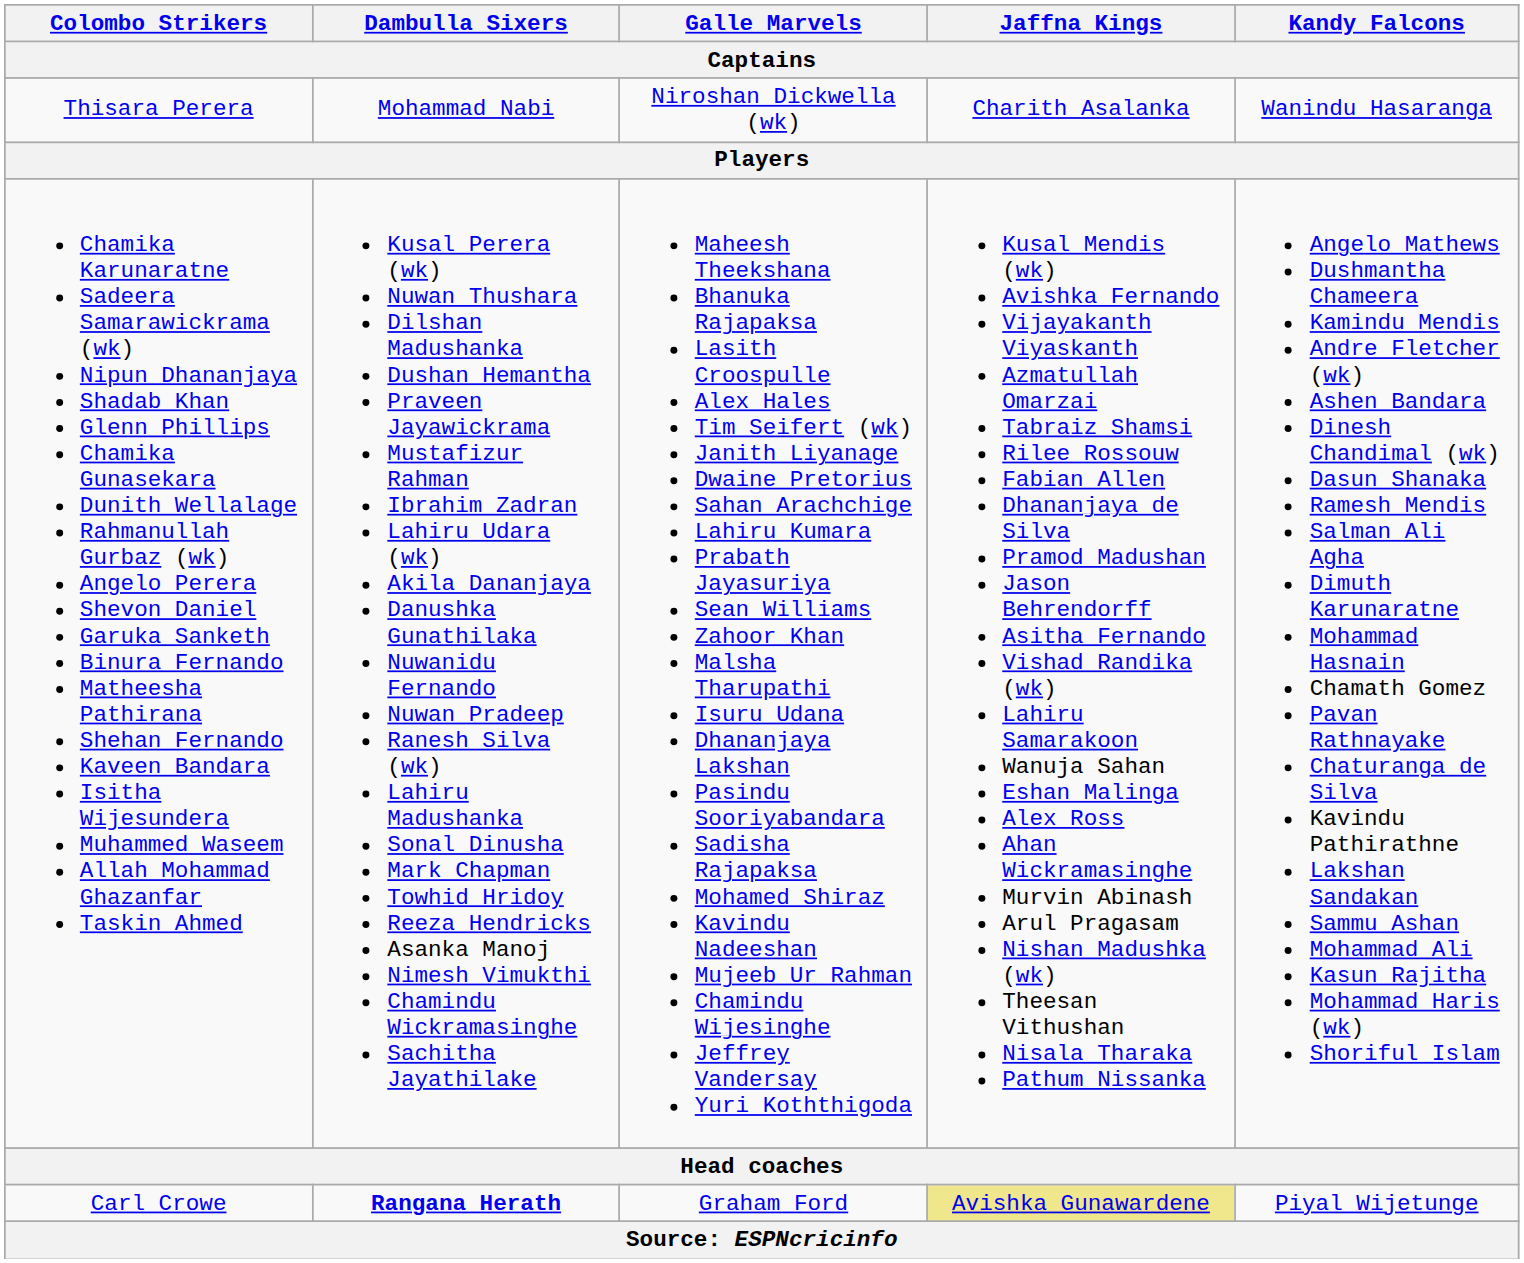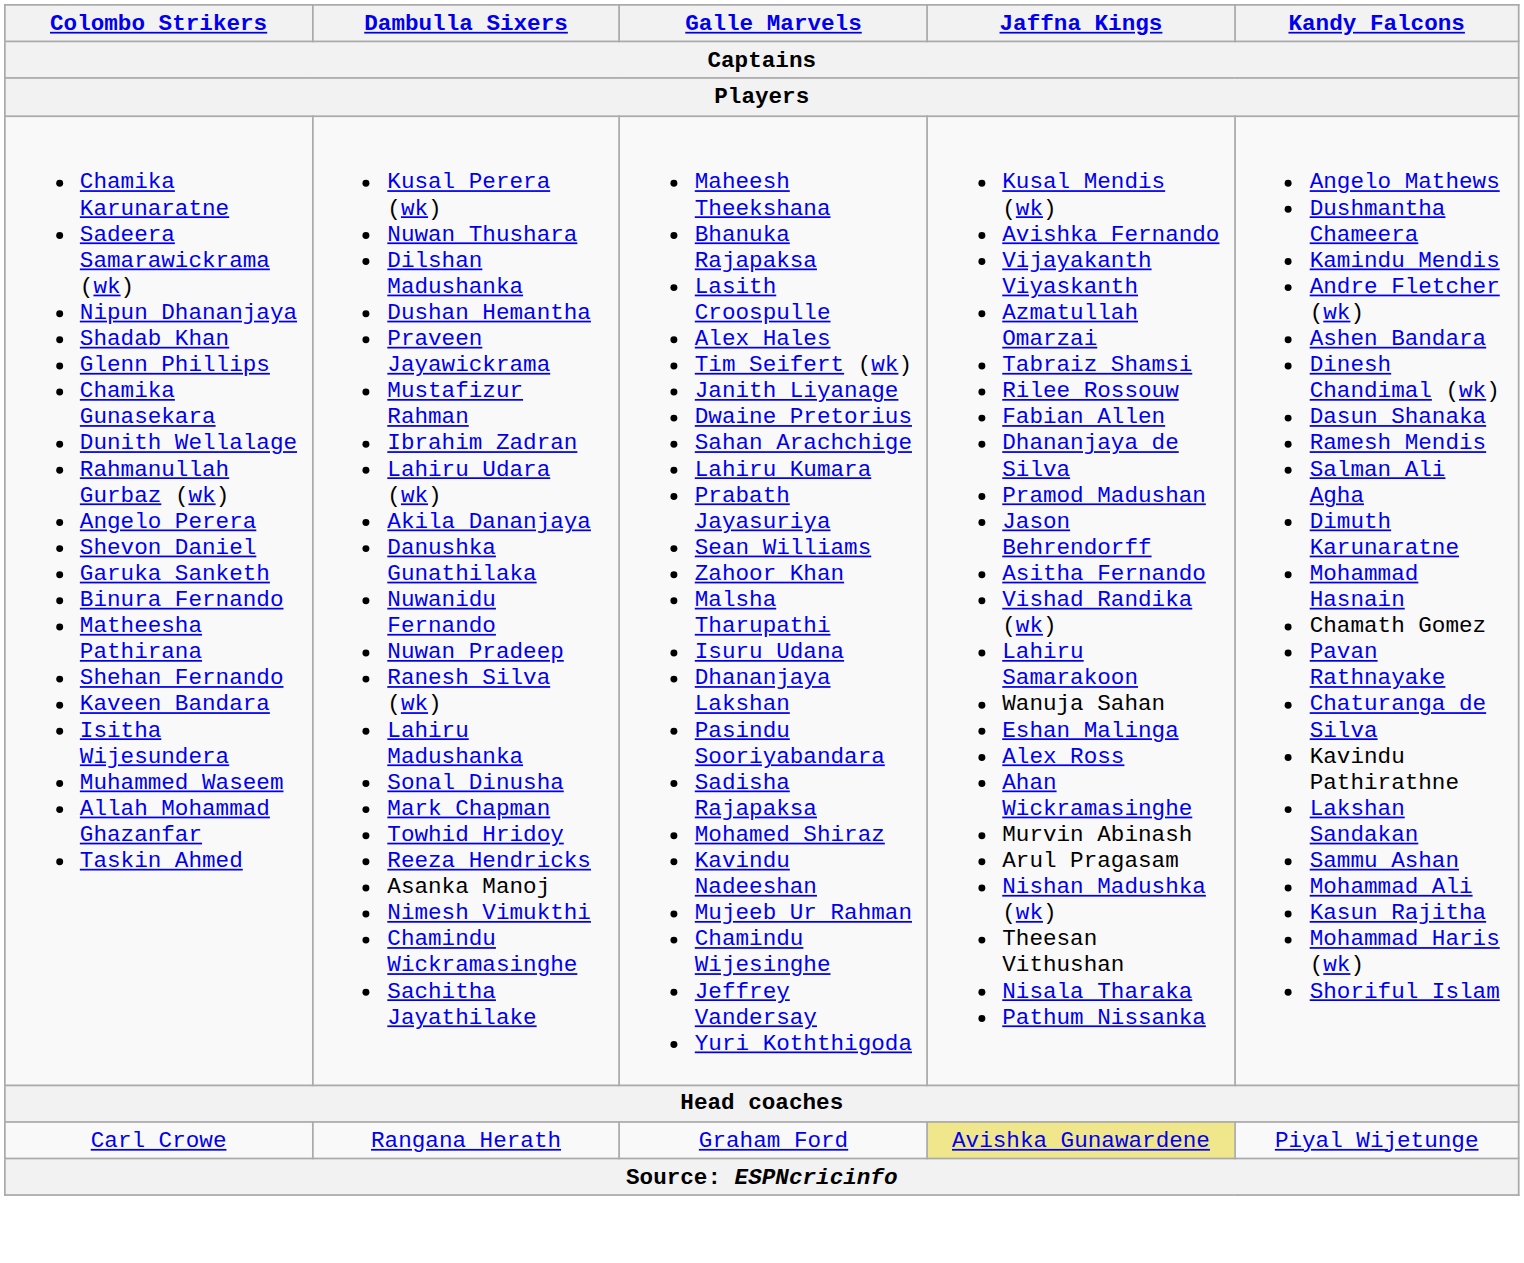- row: Thisara Perera | Mohammad Nabi | Niroshan Dickwella (wk) | Charith Asalanka | Wanindu Hasaranga
Carl Crowe | Dambulla Sixers: bold -> normal
